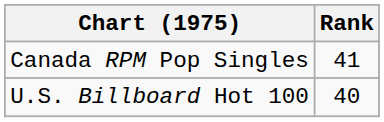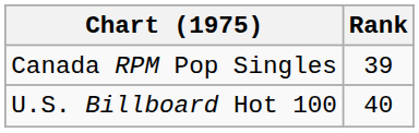Canada RPM Pop Singles | Rank: 41 -> 39
